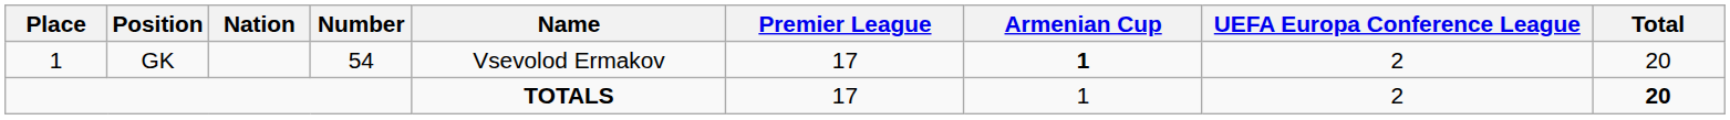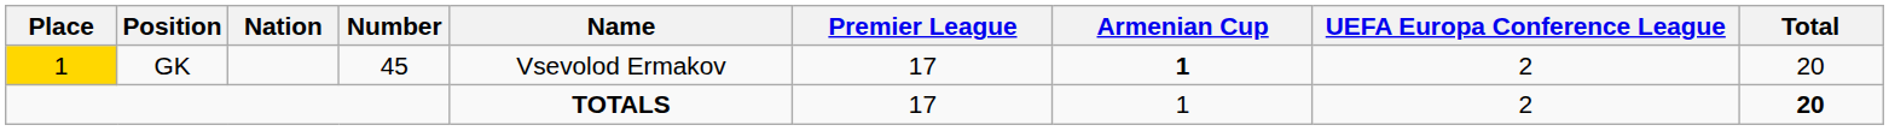GK | Place: no background -> gold background
GK | Number: 54 -> 45
